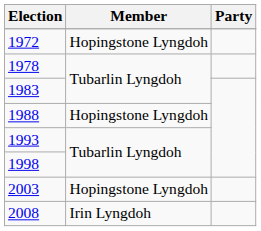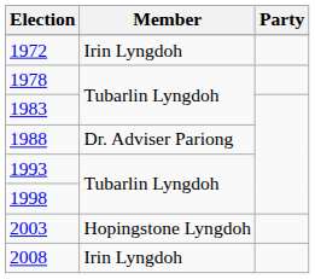1972 | Member: Hopingstone Lyngdoh -> Irin Lyngdoh
1988 | Member: Hopingstone Lyngdoh -> Dr. Adviser Pariong
